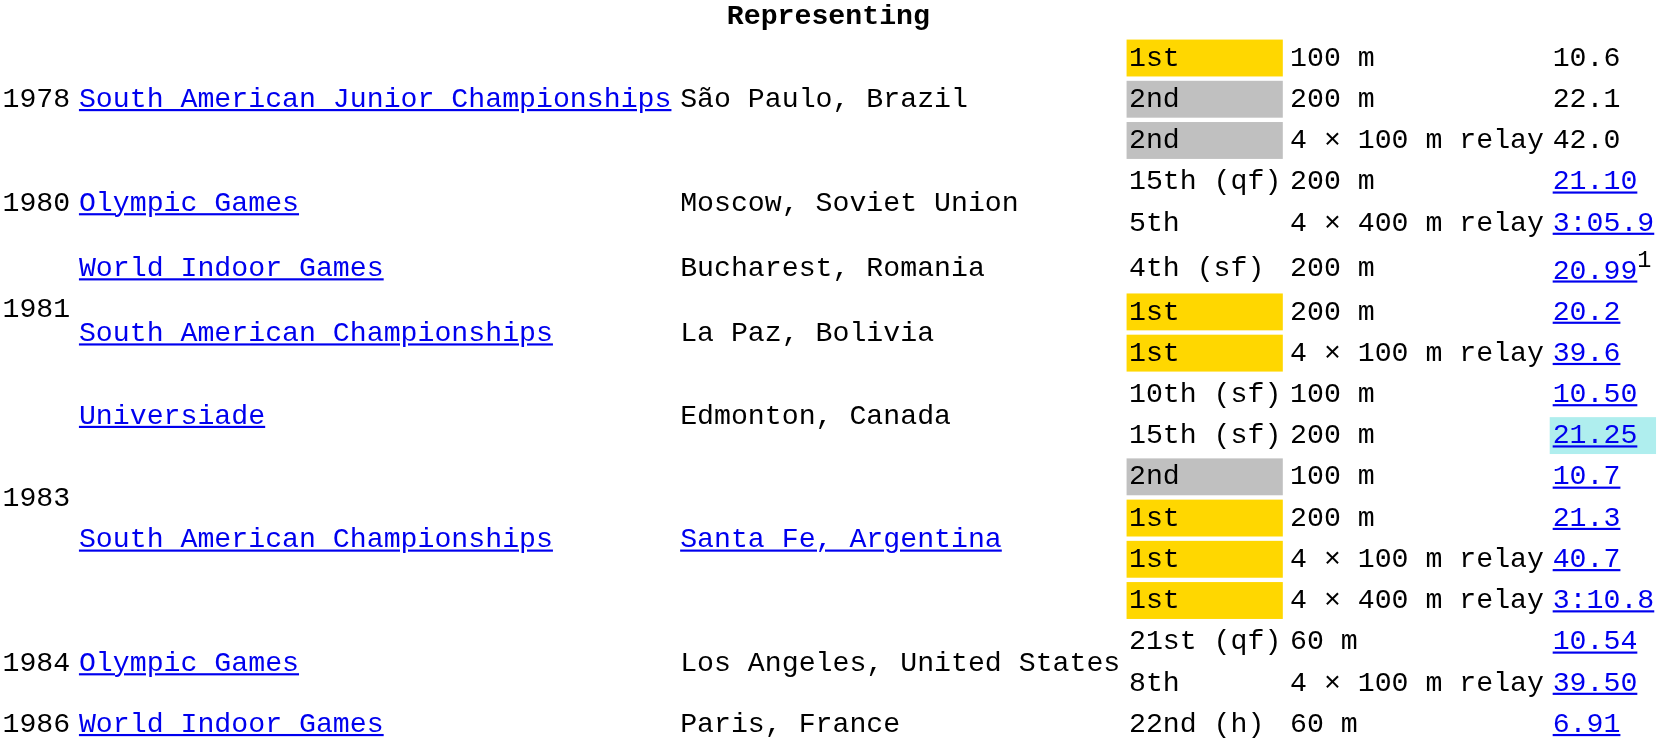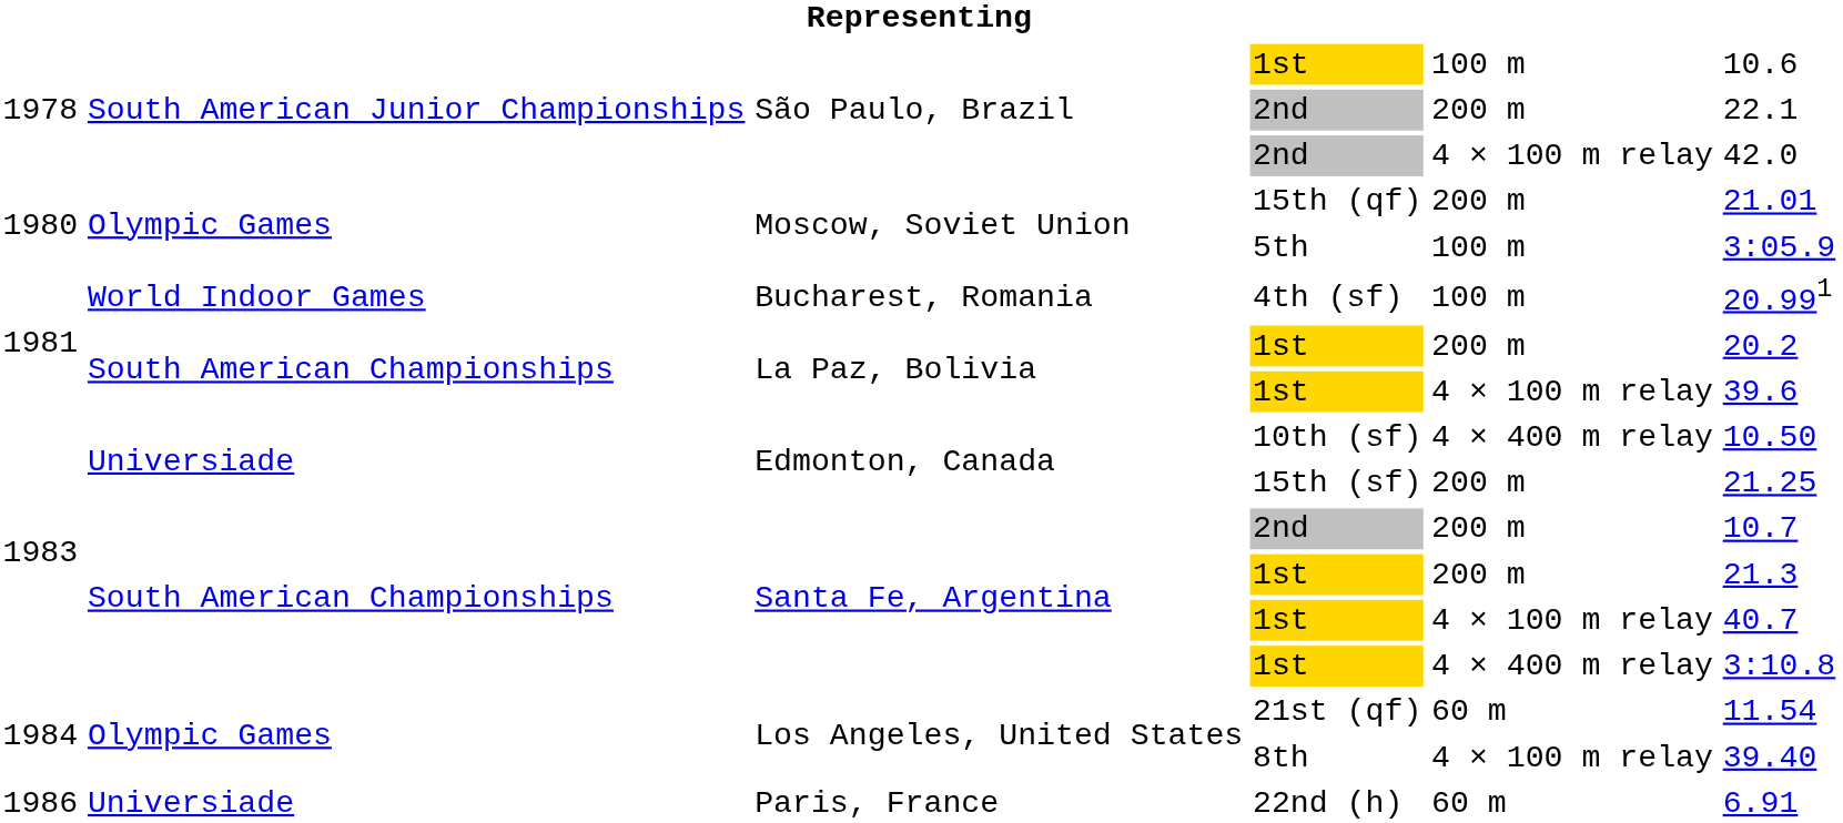15th (qf) | column 6: 21.10 -> 21.01
5th | column 5: 4 × 400 m relay -> 100 m
4th (sf) | column 5: 200 m -> 100 m
10th (sf) | column 5: 100 m -> 4 × 400 m relay
15th (sf) | column 6: paleturquoise background -> no background
Santa Fe, Argentina / 2nd | column 5: 100 m -> 200 m
21st (qf) | column 6: 10.54 -> 11.54
8th | column 6: 39.50 -> 39.40
22nd (h) | column 2: World Indoor Games -> Universiade
